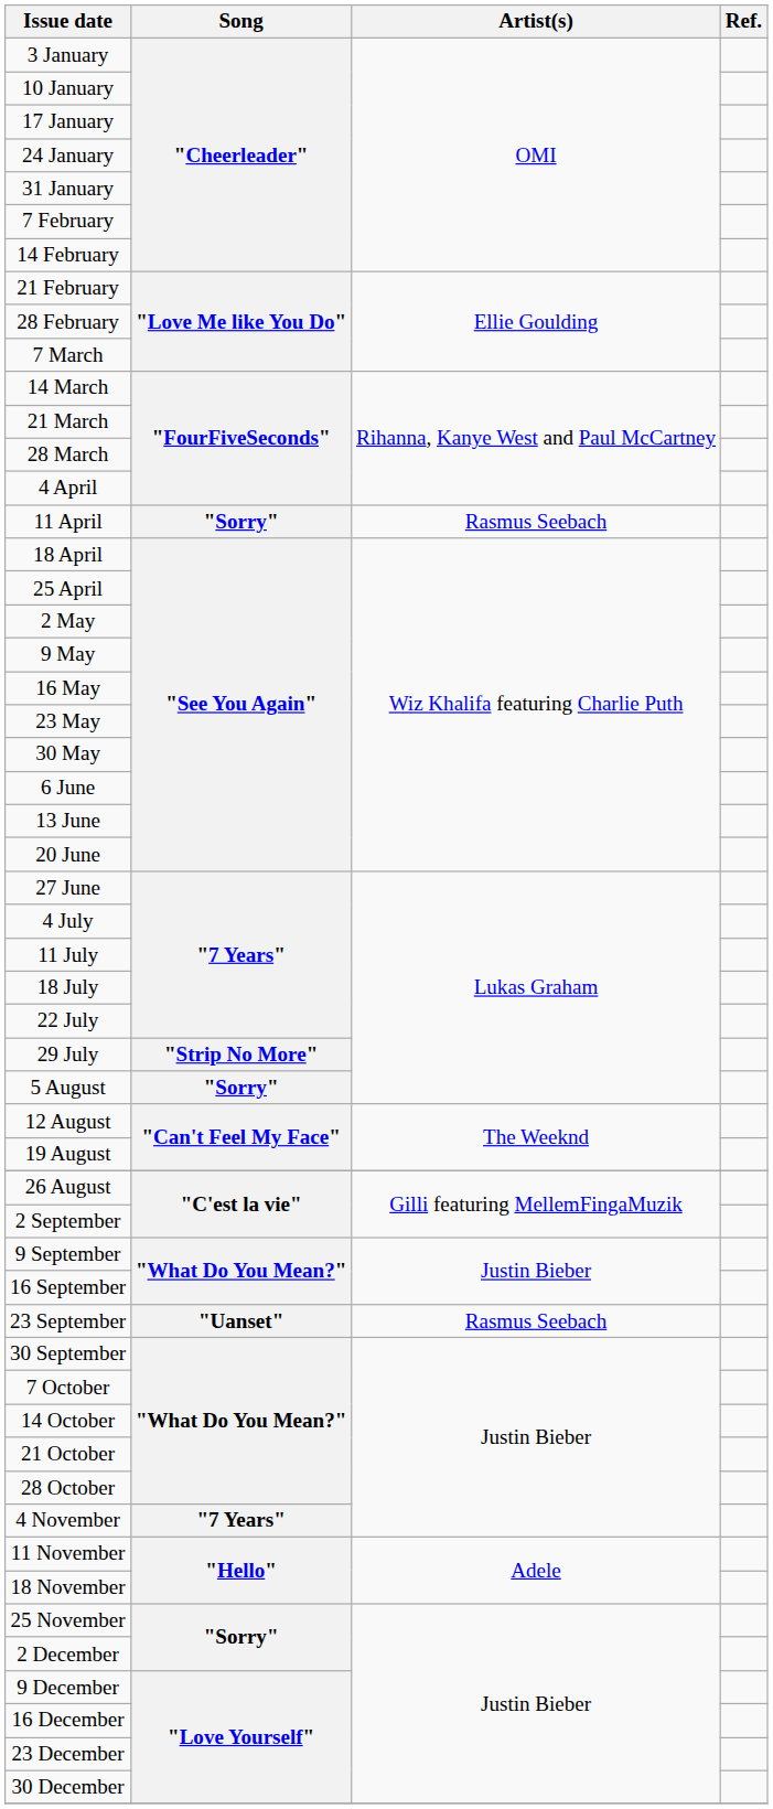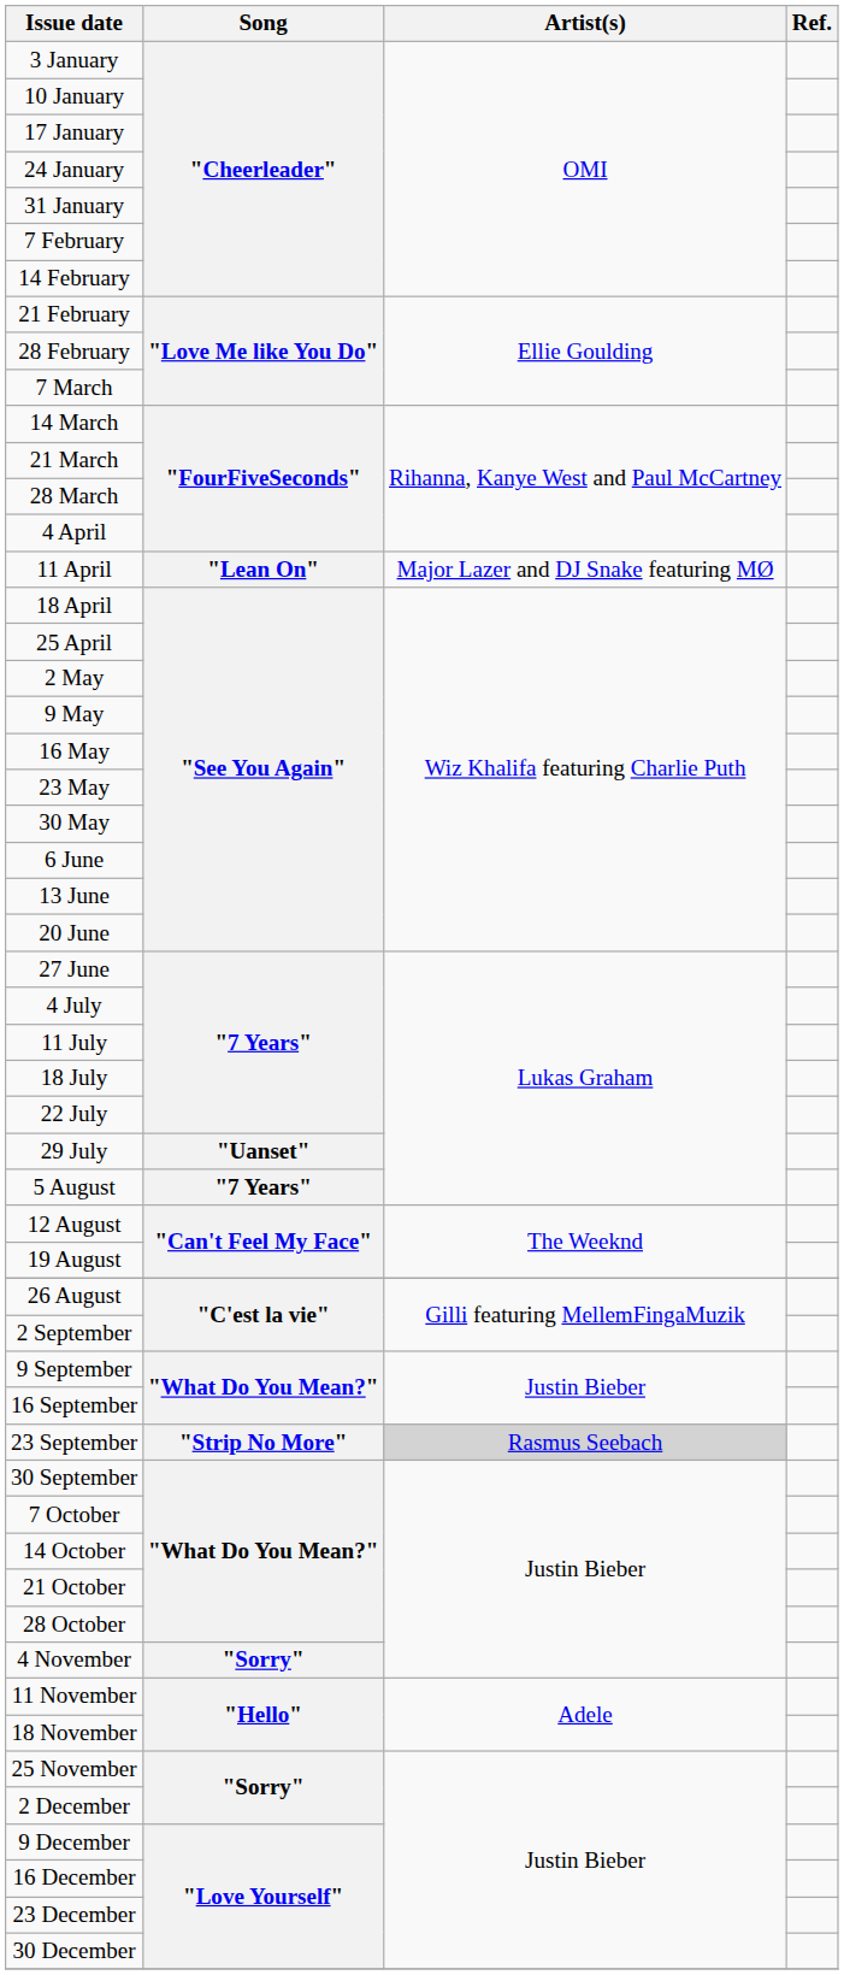11 April | Song: "Sorry" -> "Lean On"
11 April | Artist(s): Rasmus Seebach -> Major Lazer and DJ Snake featuring MØ
29 July | Song: "Strip No More" -> "Uanset"
5 August | Song: "Sorry" -> "7 Years"
23 September | Song: "Uanset" -> "Strip No More"
23 September | Artist(s): no background -> lightgrey background
4 November | Song: "7 Years" -> "Sorry"
